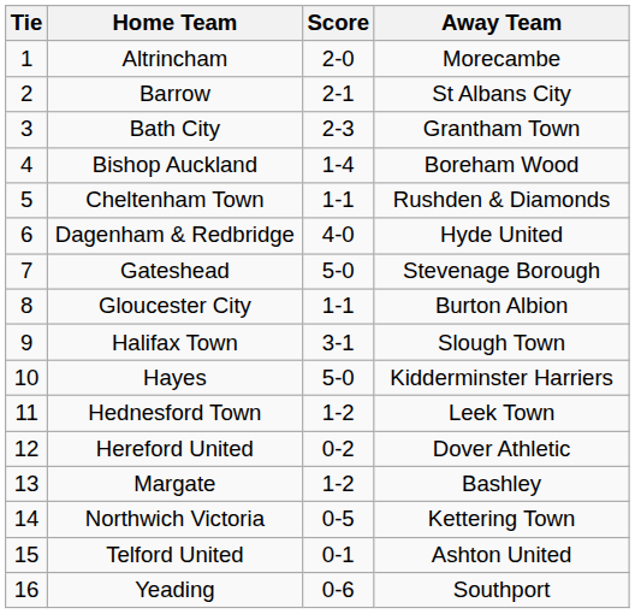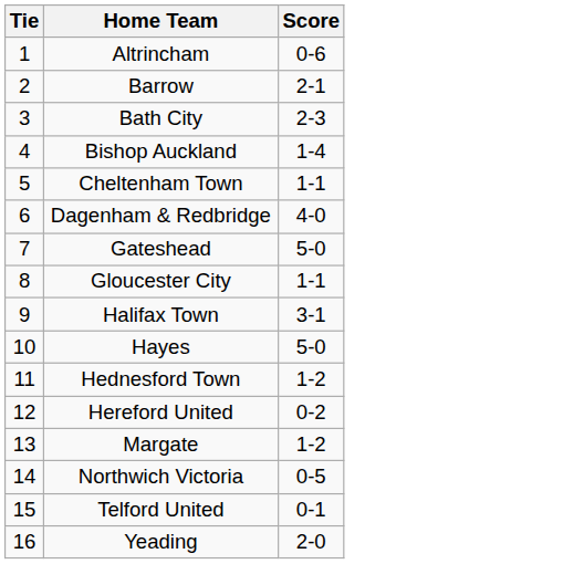- column: Away Team | Morecambe | St Albans City | Grantham Town | Boreham Wood | Rushden & Diamonds | Hyde United | Stevenage Borough | Burton Albion | Slough Town | Kidderminster Harriers | Leek Town | Dover Athletic | Bashley | Kettering Town | Ashton United | Southport
Altrincham | Score: 2-0 -> 0-6
Yeading | Score: 0-6 -> 2-0
